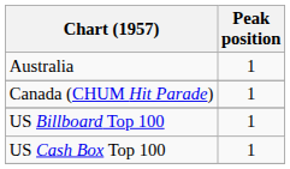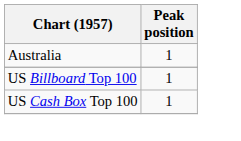- row: Canada (CHUM Hit Parade) | 1
